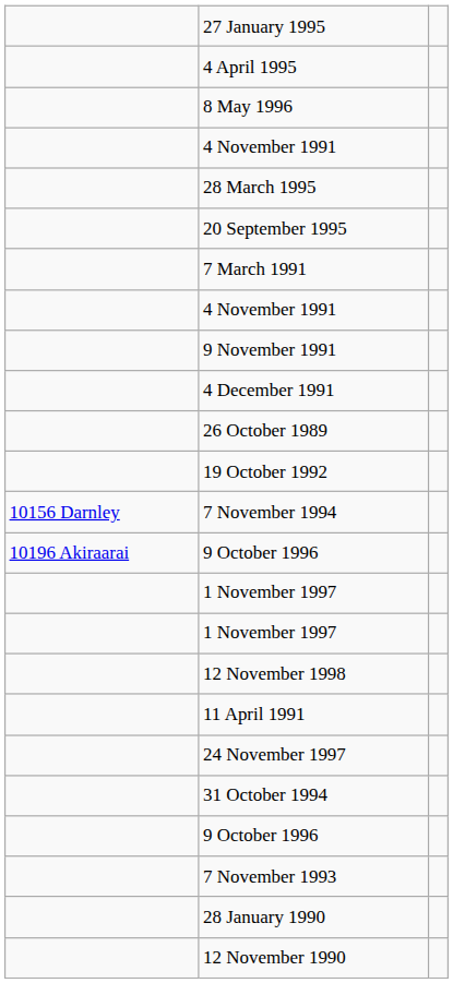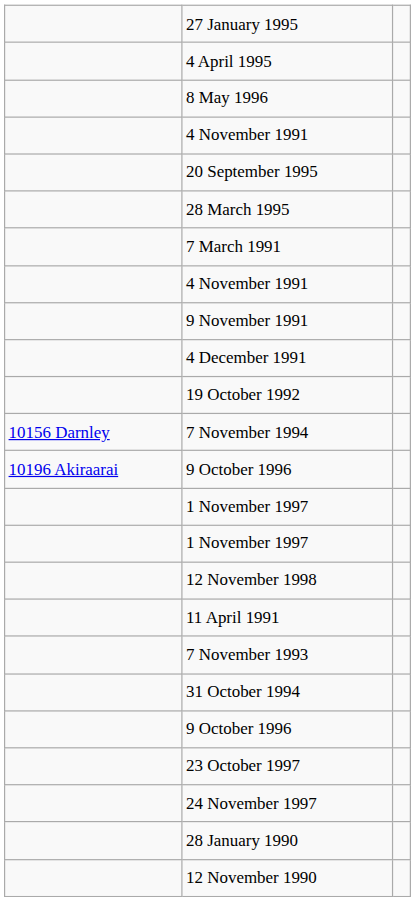rows swapped: 28 March 1995 <-> 20 September 1995
- row: 26 October 1989
rows swapped: 7 November 1993 <-> 24 November 1997
+ row: 23 October 1997
